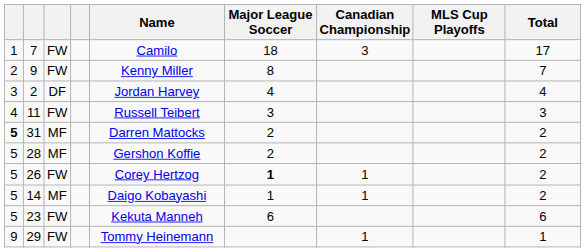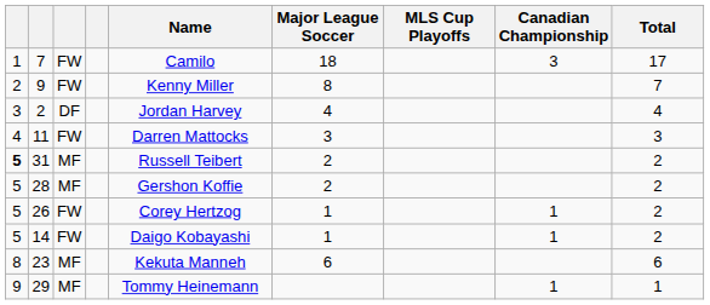columns swapped: MLS Cup Playoffs <-> Canadian Championship
11 | Name: Russell Teibert -> Darren Mattocks
31 | Name: Darren Mattocks -> Russell Teibert
26 | Major League Soccer: bold -> normal
14 | column 3: MF -> FW
23 | column 1: 5 -> 8
23 | column 3: FW -> MF
29 | column 3: FW -> MF
